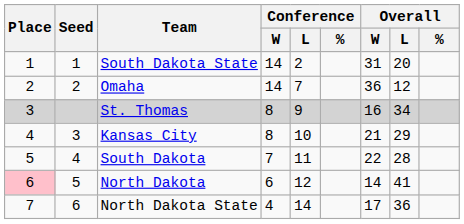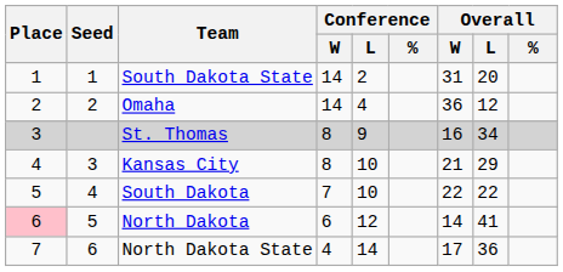Omaha | Conference / L: 7 -> 4
South Dakota | Conference / L: 11 -> 10
South Dakota | Overall / L: 28 -> 22
